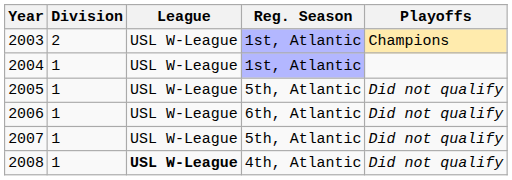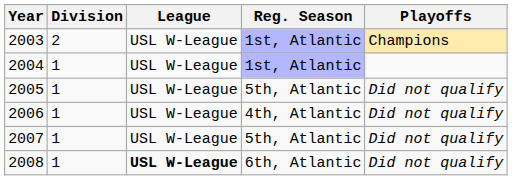2006 | Reg. Season: 6th, Atlantic -> 4th, Atlantic
2008 | Reg. Season: 4th, Atlantic -> 6th, Atlantic
